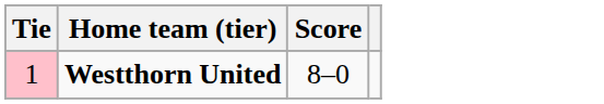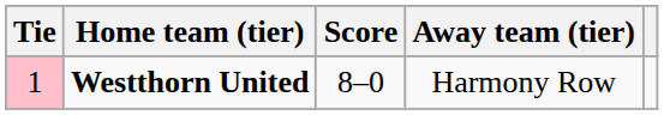+ column: Away team (tier) | Harmony Row
